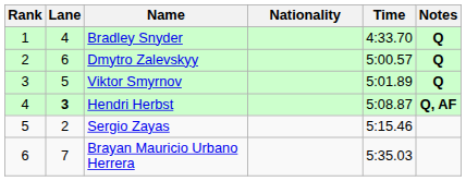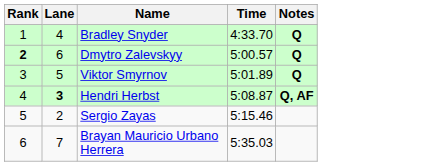- column: Nationality
Dmytro Zalevskyy | Rank: normal -> bold
